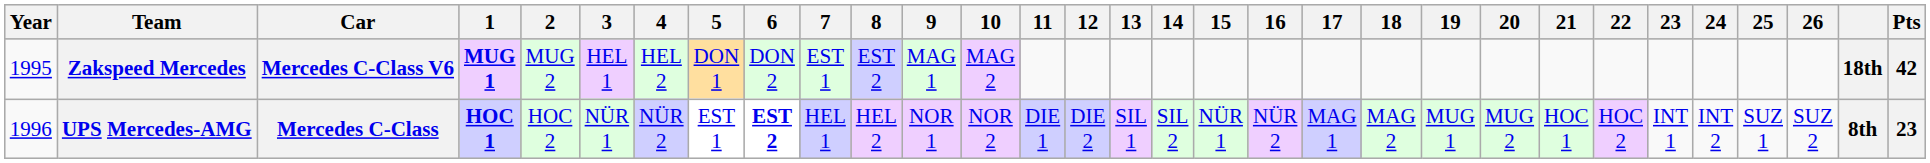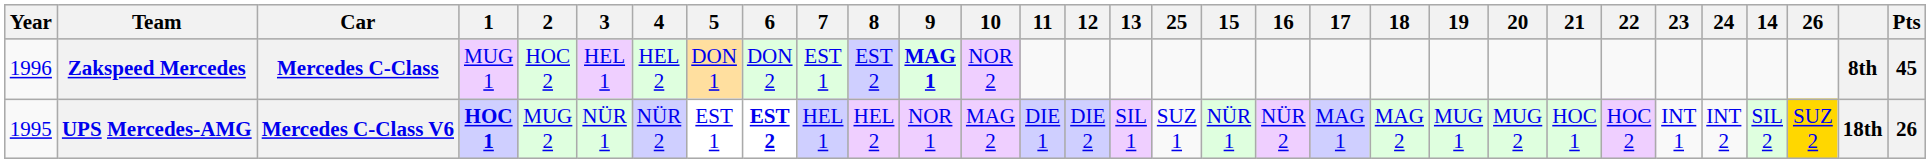columns swapped: 14 <-> 25
Zakspeed Mercedes | Year: 1995 -> 1996
Zakspeed Mercedes | Car: Mercedes C-Class V6 -> Mercedes C-Class
Zakspeed Mercedes | 1: bold -> normal
Zakspeed Mercedes | 2: MUG 2 -> HOC 2
Zakspeed Mercedes | 9: normal -> bold
Zakspeed Mercedes | 10: MAG 2 -> NOR 2
Zakspeed Mercedes | column 30: 18th -> 8th
Zakspeed Mercedes | Pts: 42 -> 45
UPS Mercedes-AMG | Year: 1996 -> 1995
UPS Mercedes-AMG | Car: Mercedes C-Class -> Mercedes C-Class V6
UPS Mercedes-AMG | 2: HOC 2 -> MUG 2
UPS Mercedes-AMG | 10: NOR 2 -> MAG 2
UPS Mercedes-AMG | 26: no background -> gold background
UPS Mercedes-AMG | column 30: 8th -> 18th
UPS Mercedes-AMG | Pts: 23 -> 26
